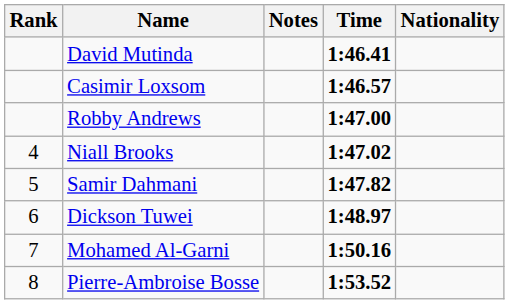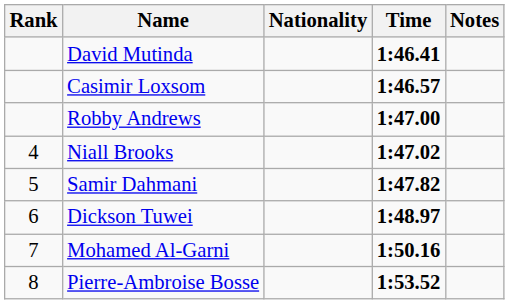columns swapped: Nationality <-> Notes
